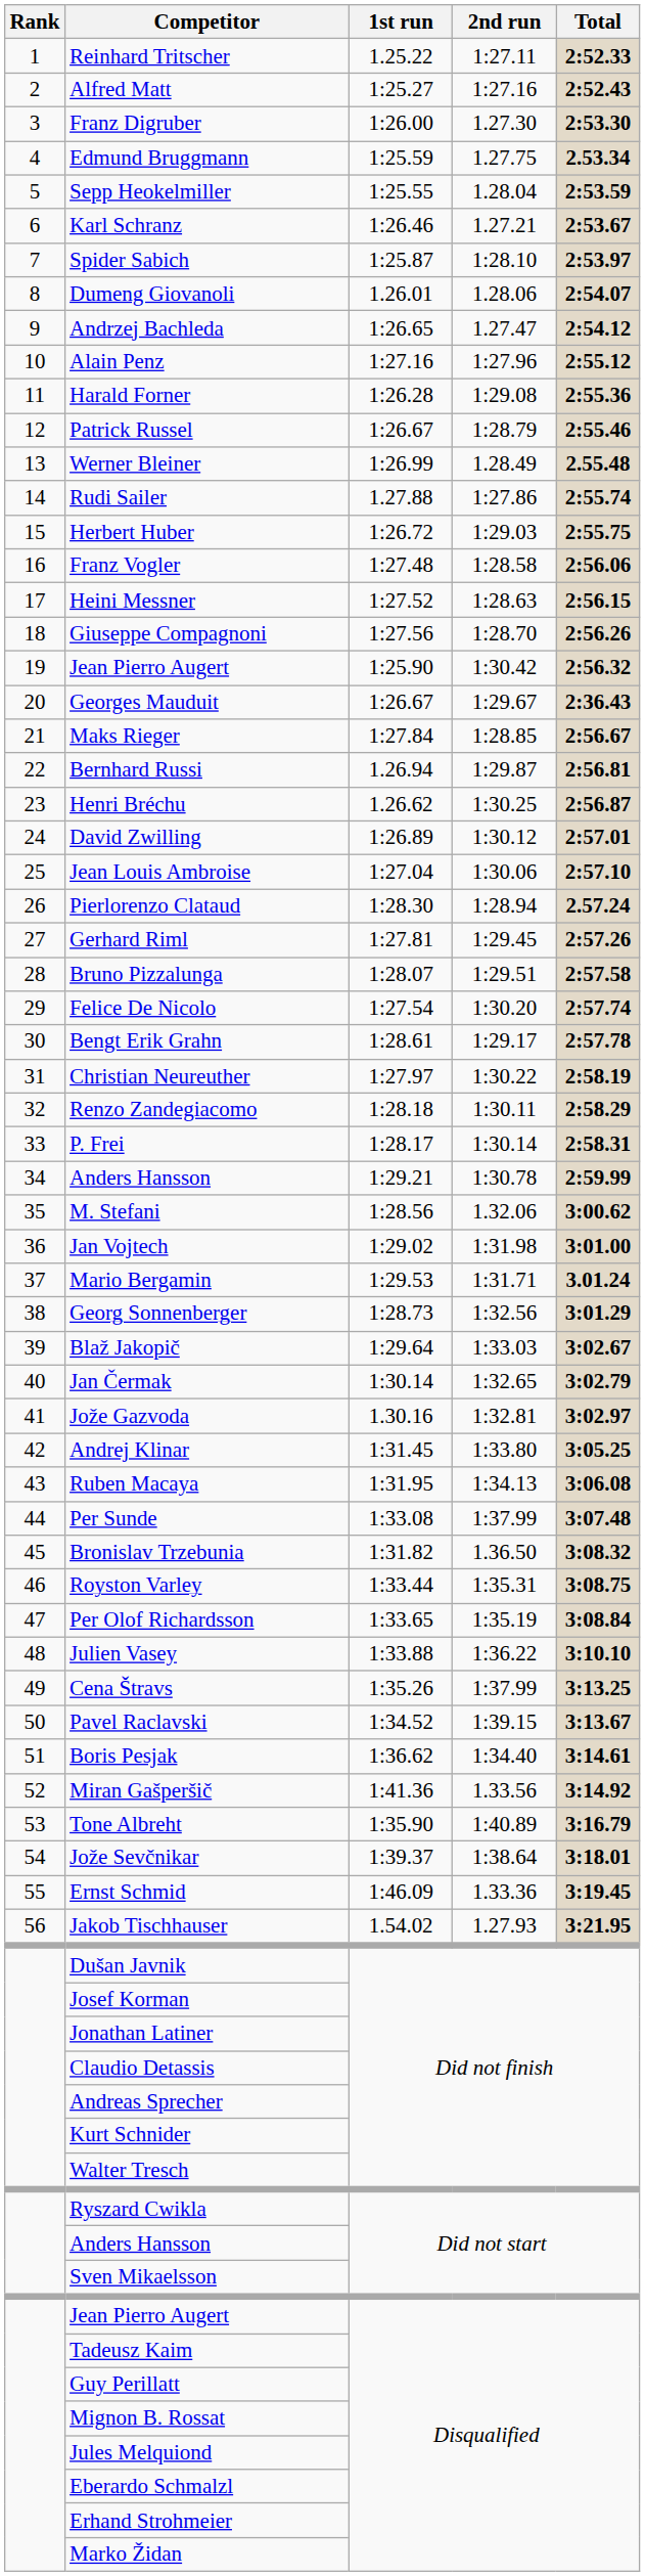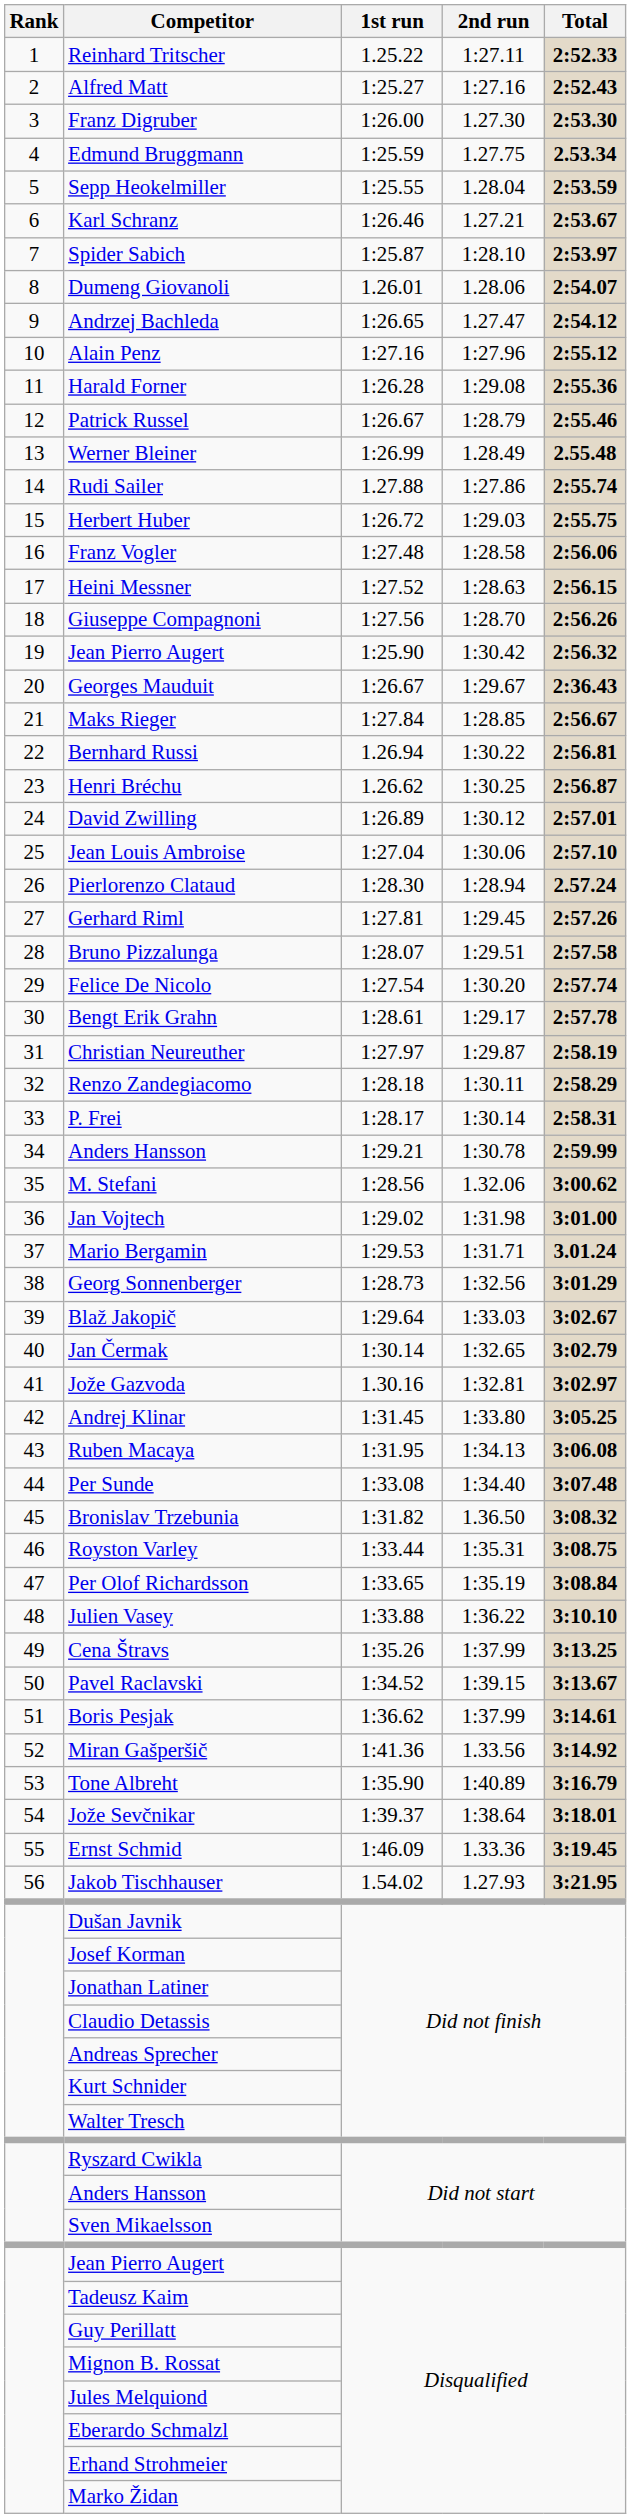Bernhard Russi | 2nd run: 1:29.87 -> 1:30.22
Christian Neureuther | 2nd run: 1:30.22 -> 1:29.87
Per Sunde | 2nd run: 1:37.99 -> 1:34.40
Boris Pesjak | 2nd run: 1:34.40 -> 1:37.99
